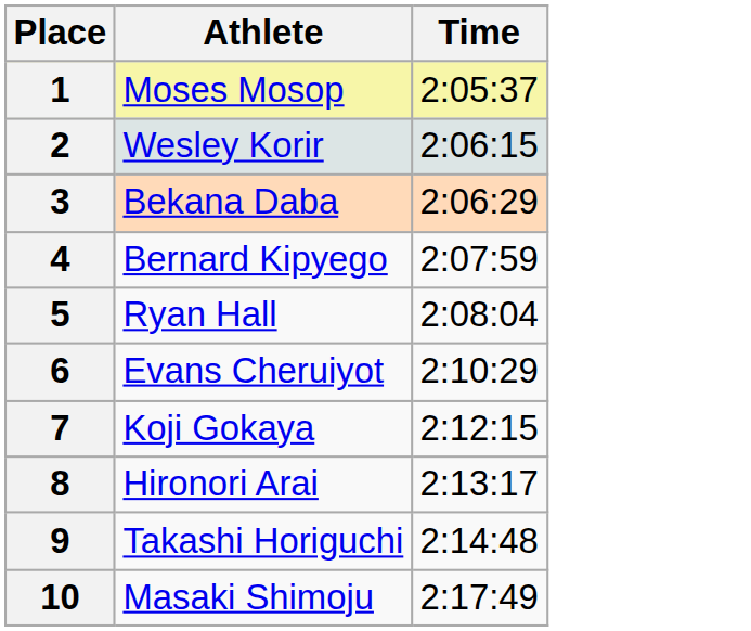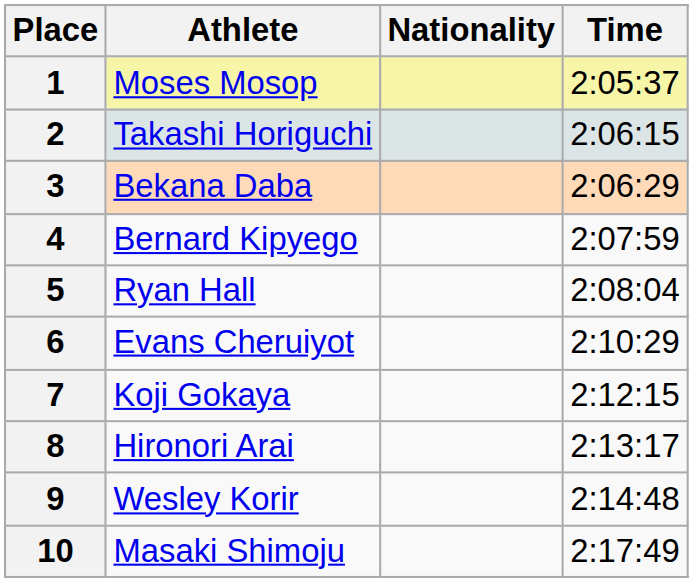+ column: Nationality
2 | Athlete: Wesley Korir -> Takashi Horiguchi
9 | Athlete: Takashi Horiguchi -> Wesley Korir
